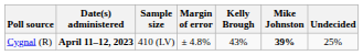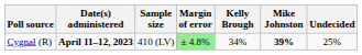Cygnal (R) | Margin of error: no background -> lightgreen background
Cygnal (R) | Kelly Brough: 43% -> 34%
